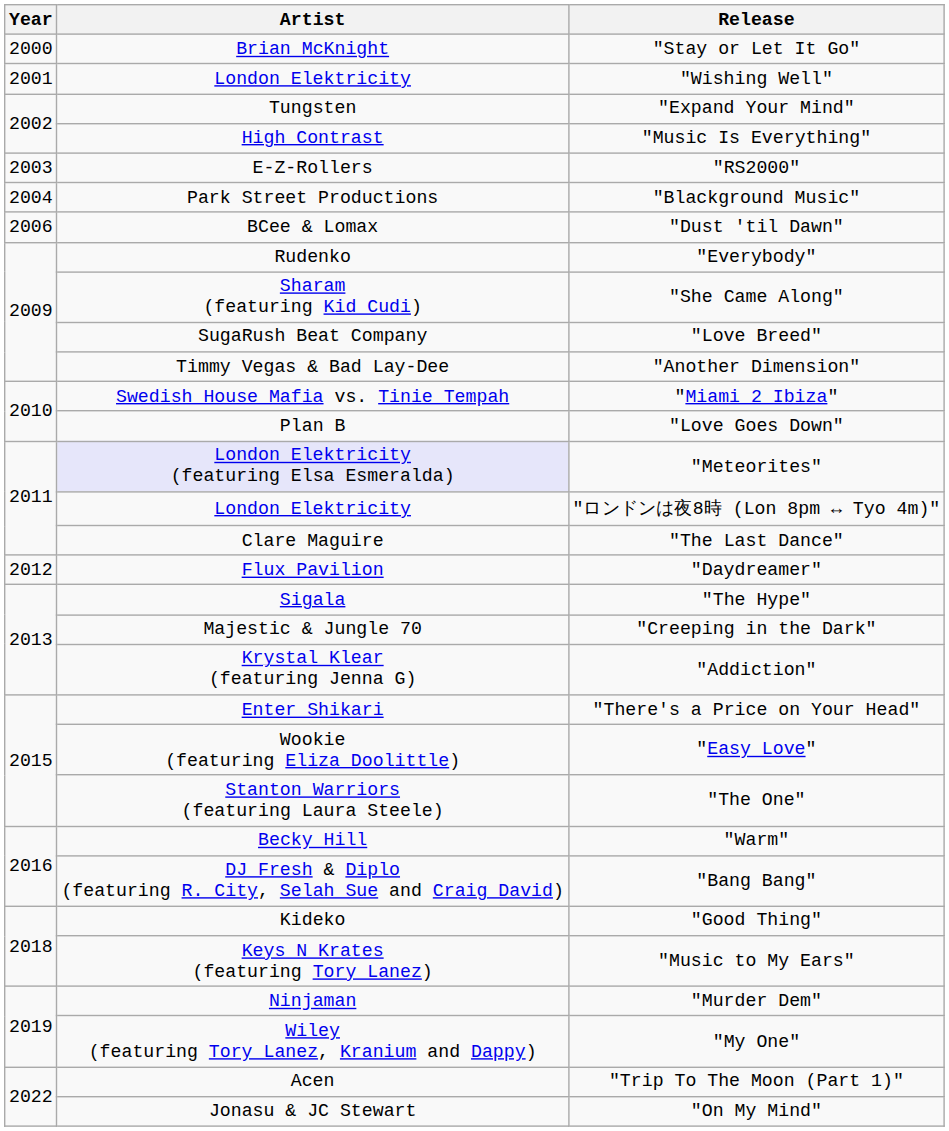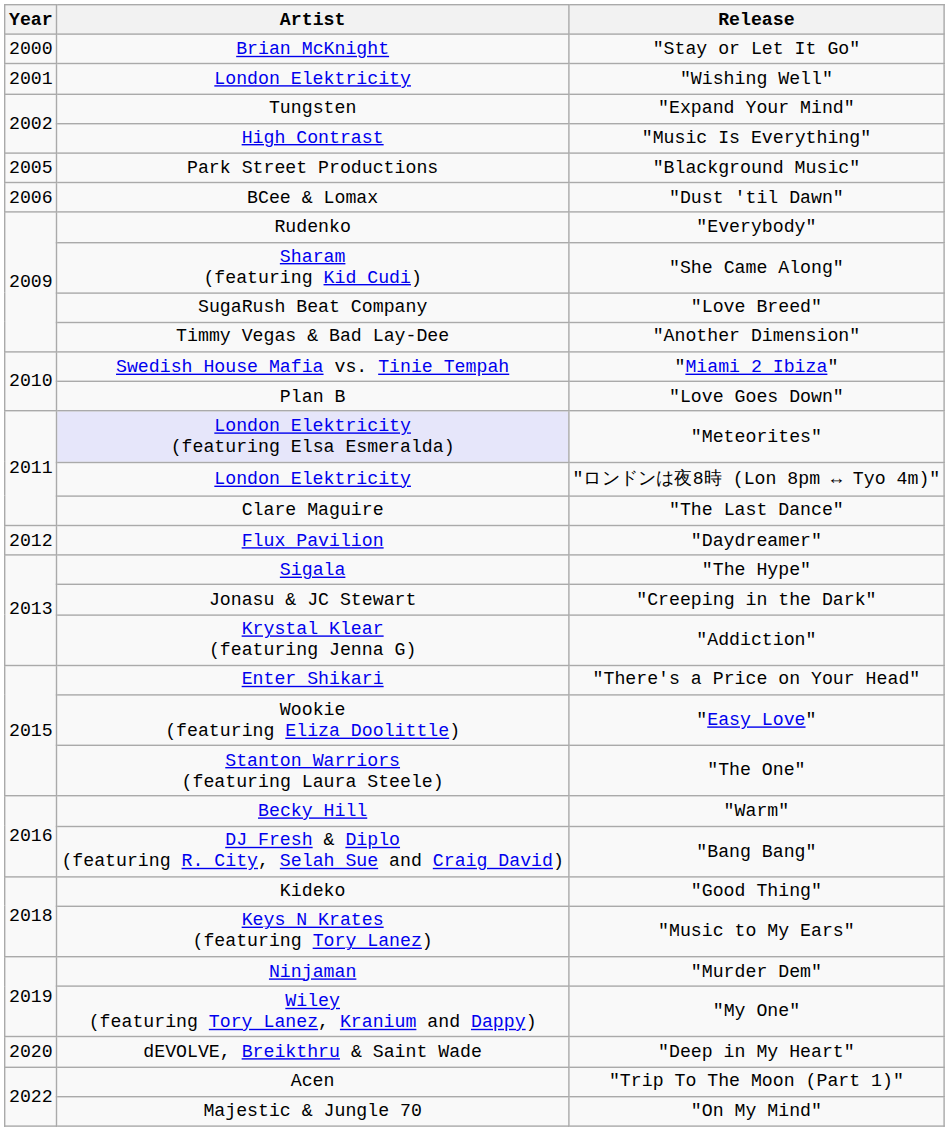- row: 2003 | E-Z-Rollers | "RS2000"
"Blackground Music" | Year: 2004 -> 2005
"Creeping in the Dark" | Artist: Majestic & Jungle 70 -> Jonasu & JC Stewart
+ row: 2020 | dEVOLVE, Breikthru & Saint Wade | "Deep in My Heart"
"On My Mind" | Artist: Jonasu & JC Stewart -> Majestic & Jungle 70
